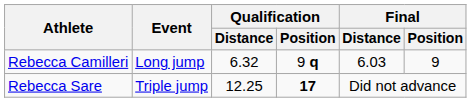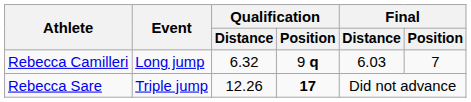Rebecca Camilleri | Final / Position: 9 -> 7
Rebecca Sare | Qualification / Distance: 12.25 -> 12.26
